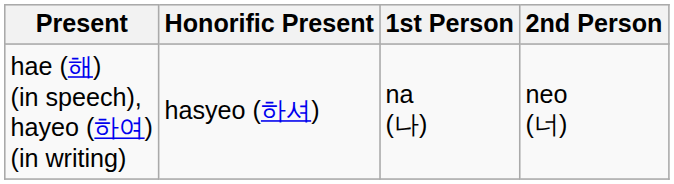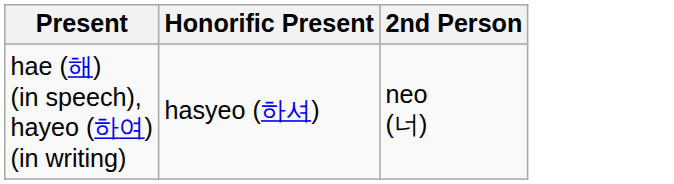- column: 1st Person | na (나)
